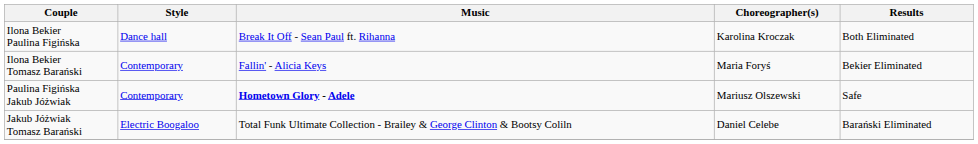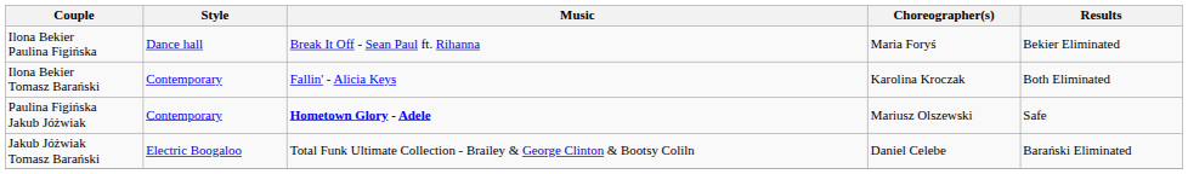Ilona Bekier Paulina Figińska | Choreographer(s): Karolina Kroczak -> Maria Foryś
Ilona Bekier Paulina Figińska | Results: Both Eliminated -> Bekier Eliminated
Ilona Bekier Tomasz Barański | Choreographer(s): Maria Foryś -> Karolina Kroczak
Ilona Bekier Tomasz Barański | Results: Bekier Eliminated -> Both Eliminated
